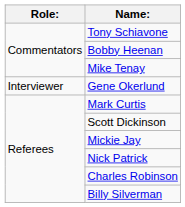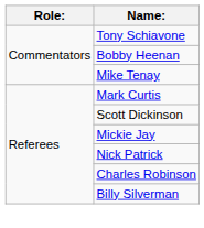- row: Interviewer | Gene Okerlund
